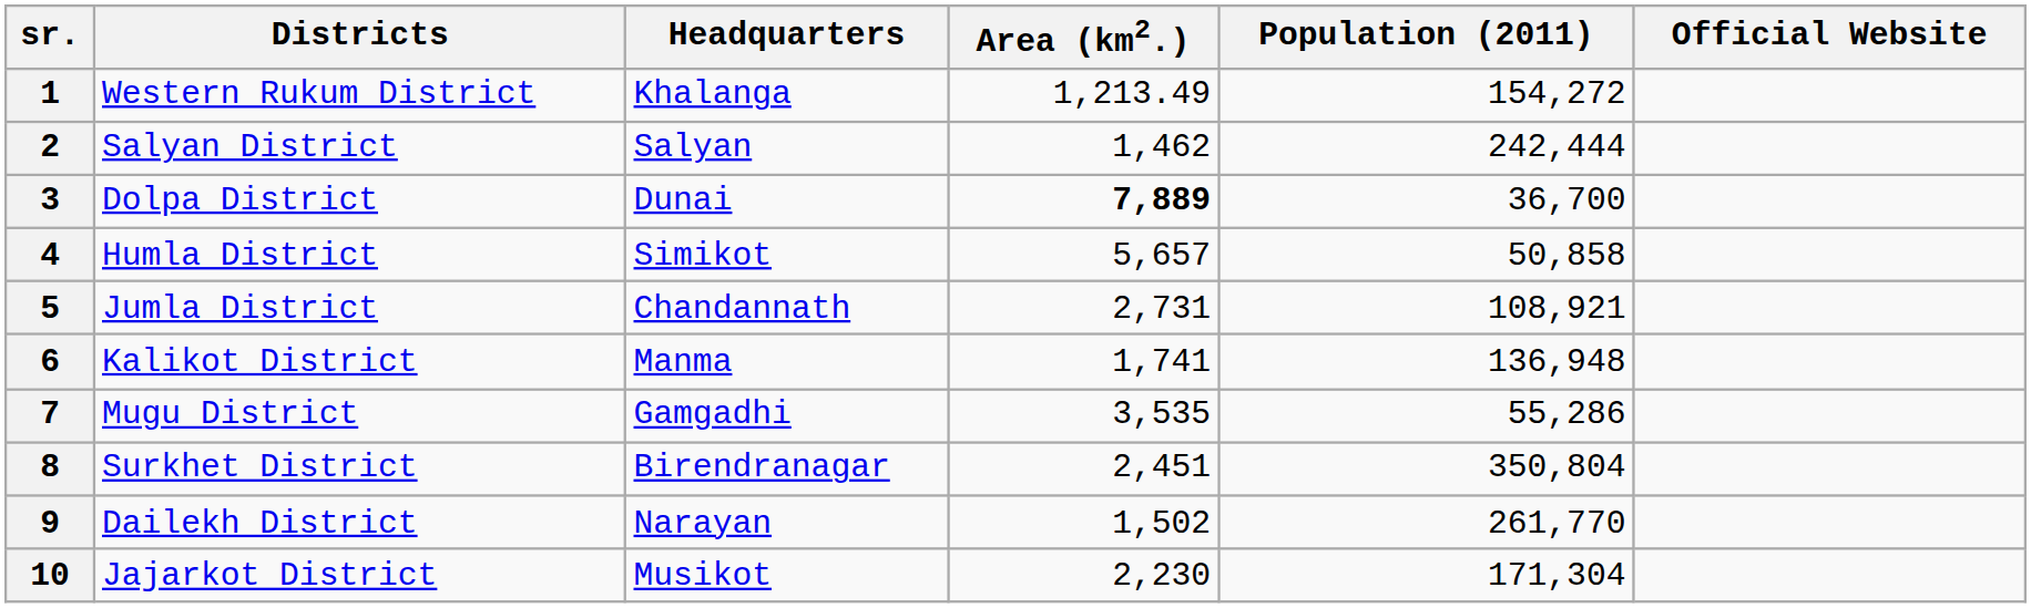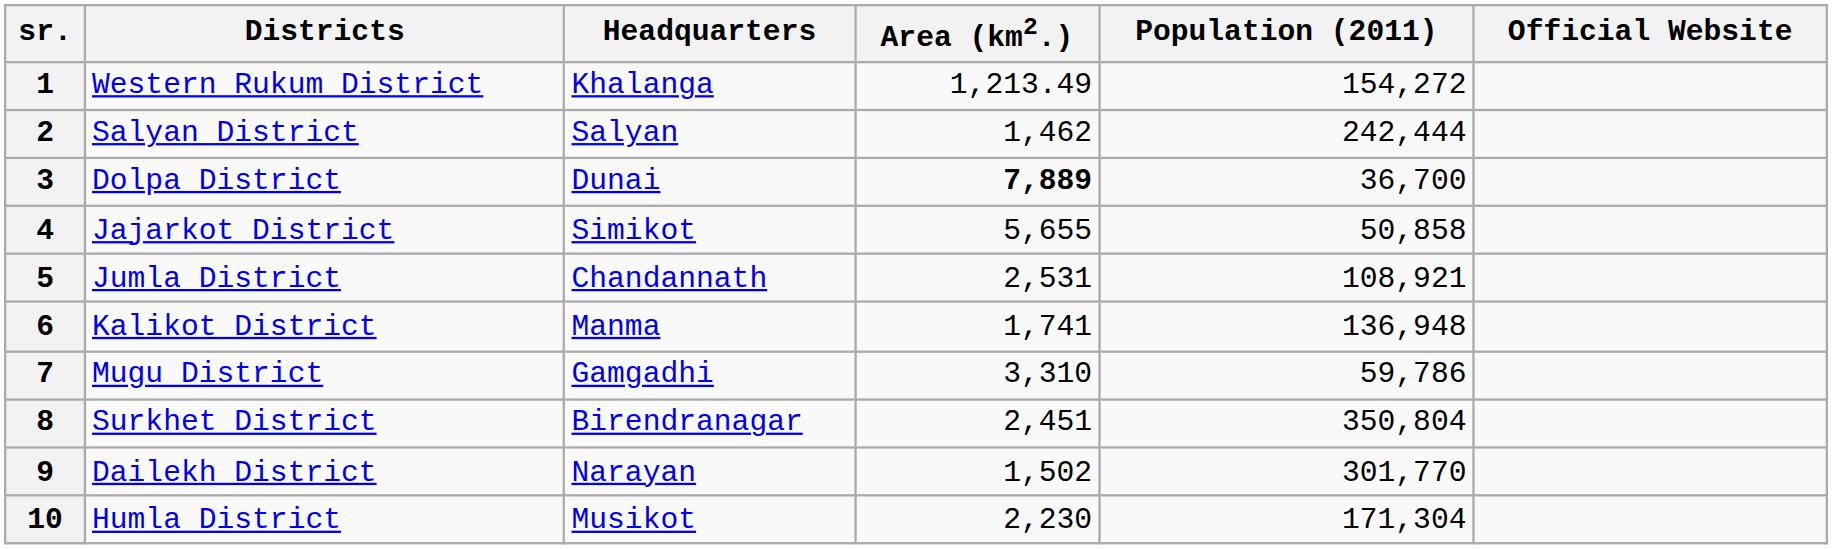4 | Districts: Humla District -> Jajarkot District
4 | Area (km2.): 5,657 -> 5,655
5 | Area (km2.): 2,731 -> 2,531
7 | Area (km2.): 3,535 -> 3,310
7 | Population (2011): 55,286 -> 59,786
9 | Population (2011): 261,770 -> 301,770
10 | Districts: Jajarkot District -> Humla District
